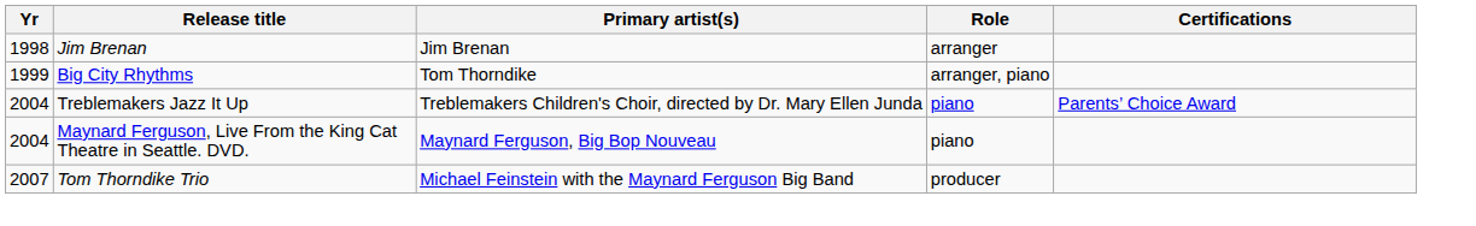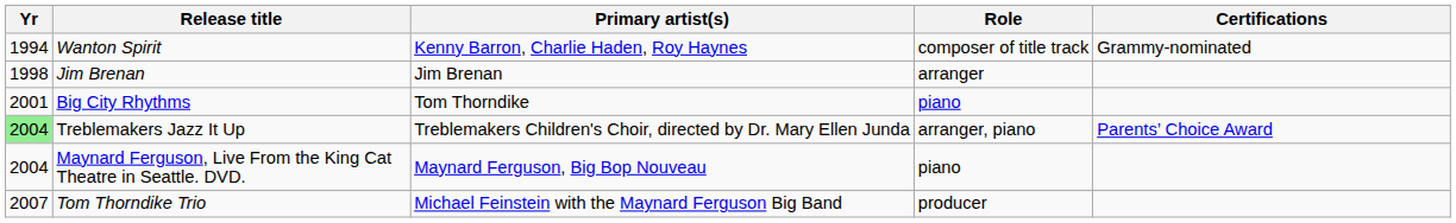+ row: 1994 | Wanton Spirit | Kenny Barron, Charlie Haden, Roy Haynes | composer of title track | Grammy-nominated
Big City Rhythms | Yr: 1999 -> 2001
Big City Rhythms | Role: arranger, piano -> piano
Treblemakers Jazz It Up | Yr: no background -> lightgreen background
Treblemakers Jazz It Up | Role: piano -> arranger, piano
